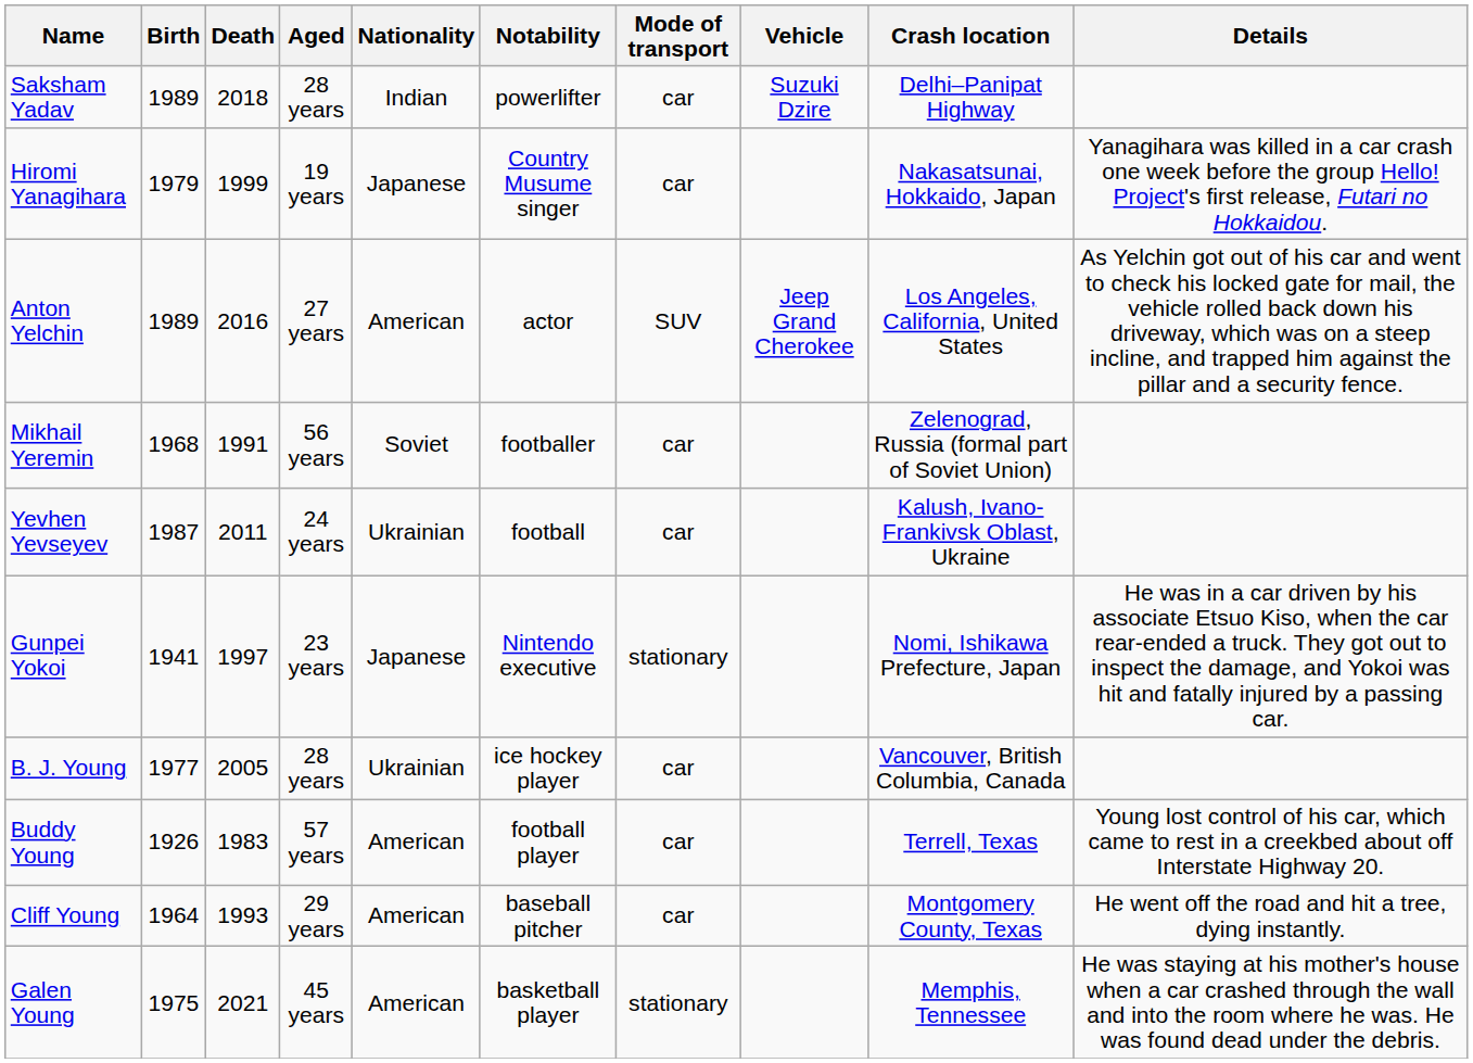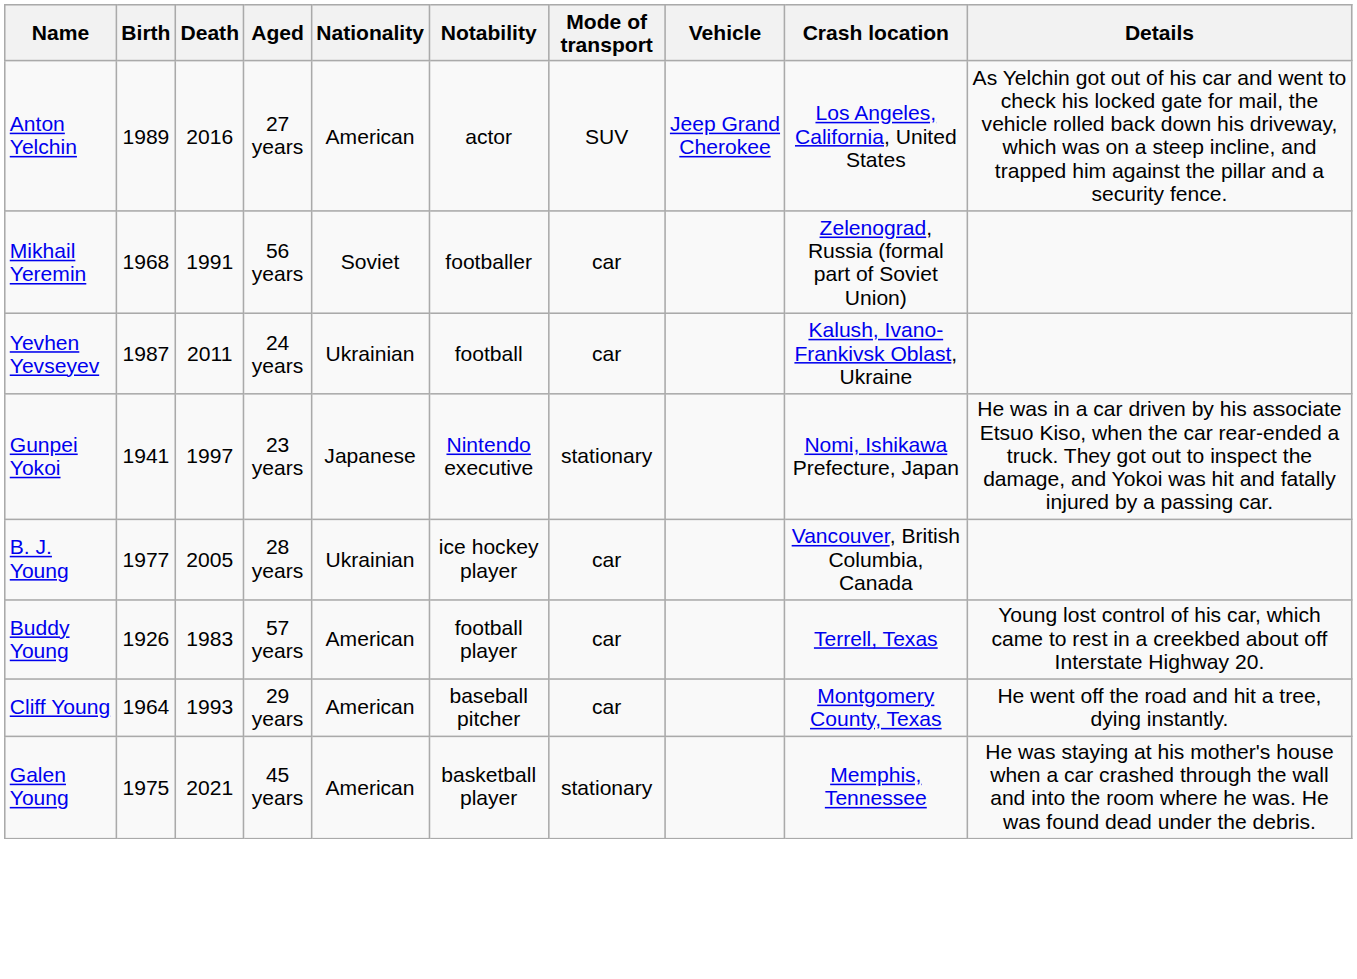- row: Saksham Yadav | 1989 | 2018 | 28 years | Indian | powerlifter | car | Suzuki Dzire | Delhi–Panipat Highway
- row: Hiromi Yanagihara | 1979 | 1999 | 19 years | Japanese | Country Musume singer | car | Nakasatsunai, Hokkaido, Japan | Yanagihara was killed in a car crash one week before the group Hello! Project's first release, Futari no Hokkaidou.
